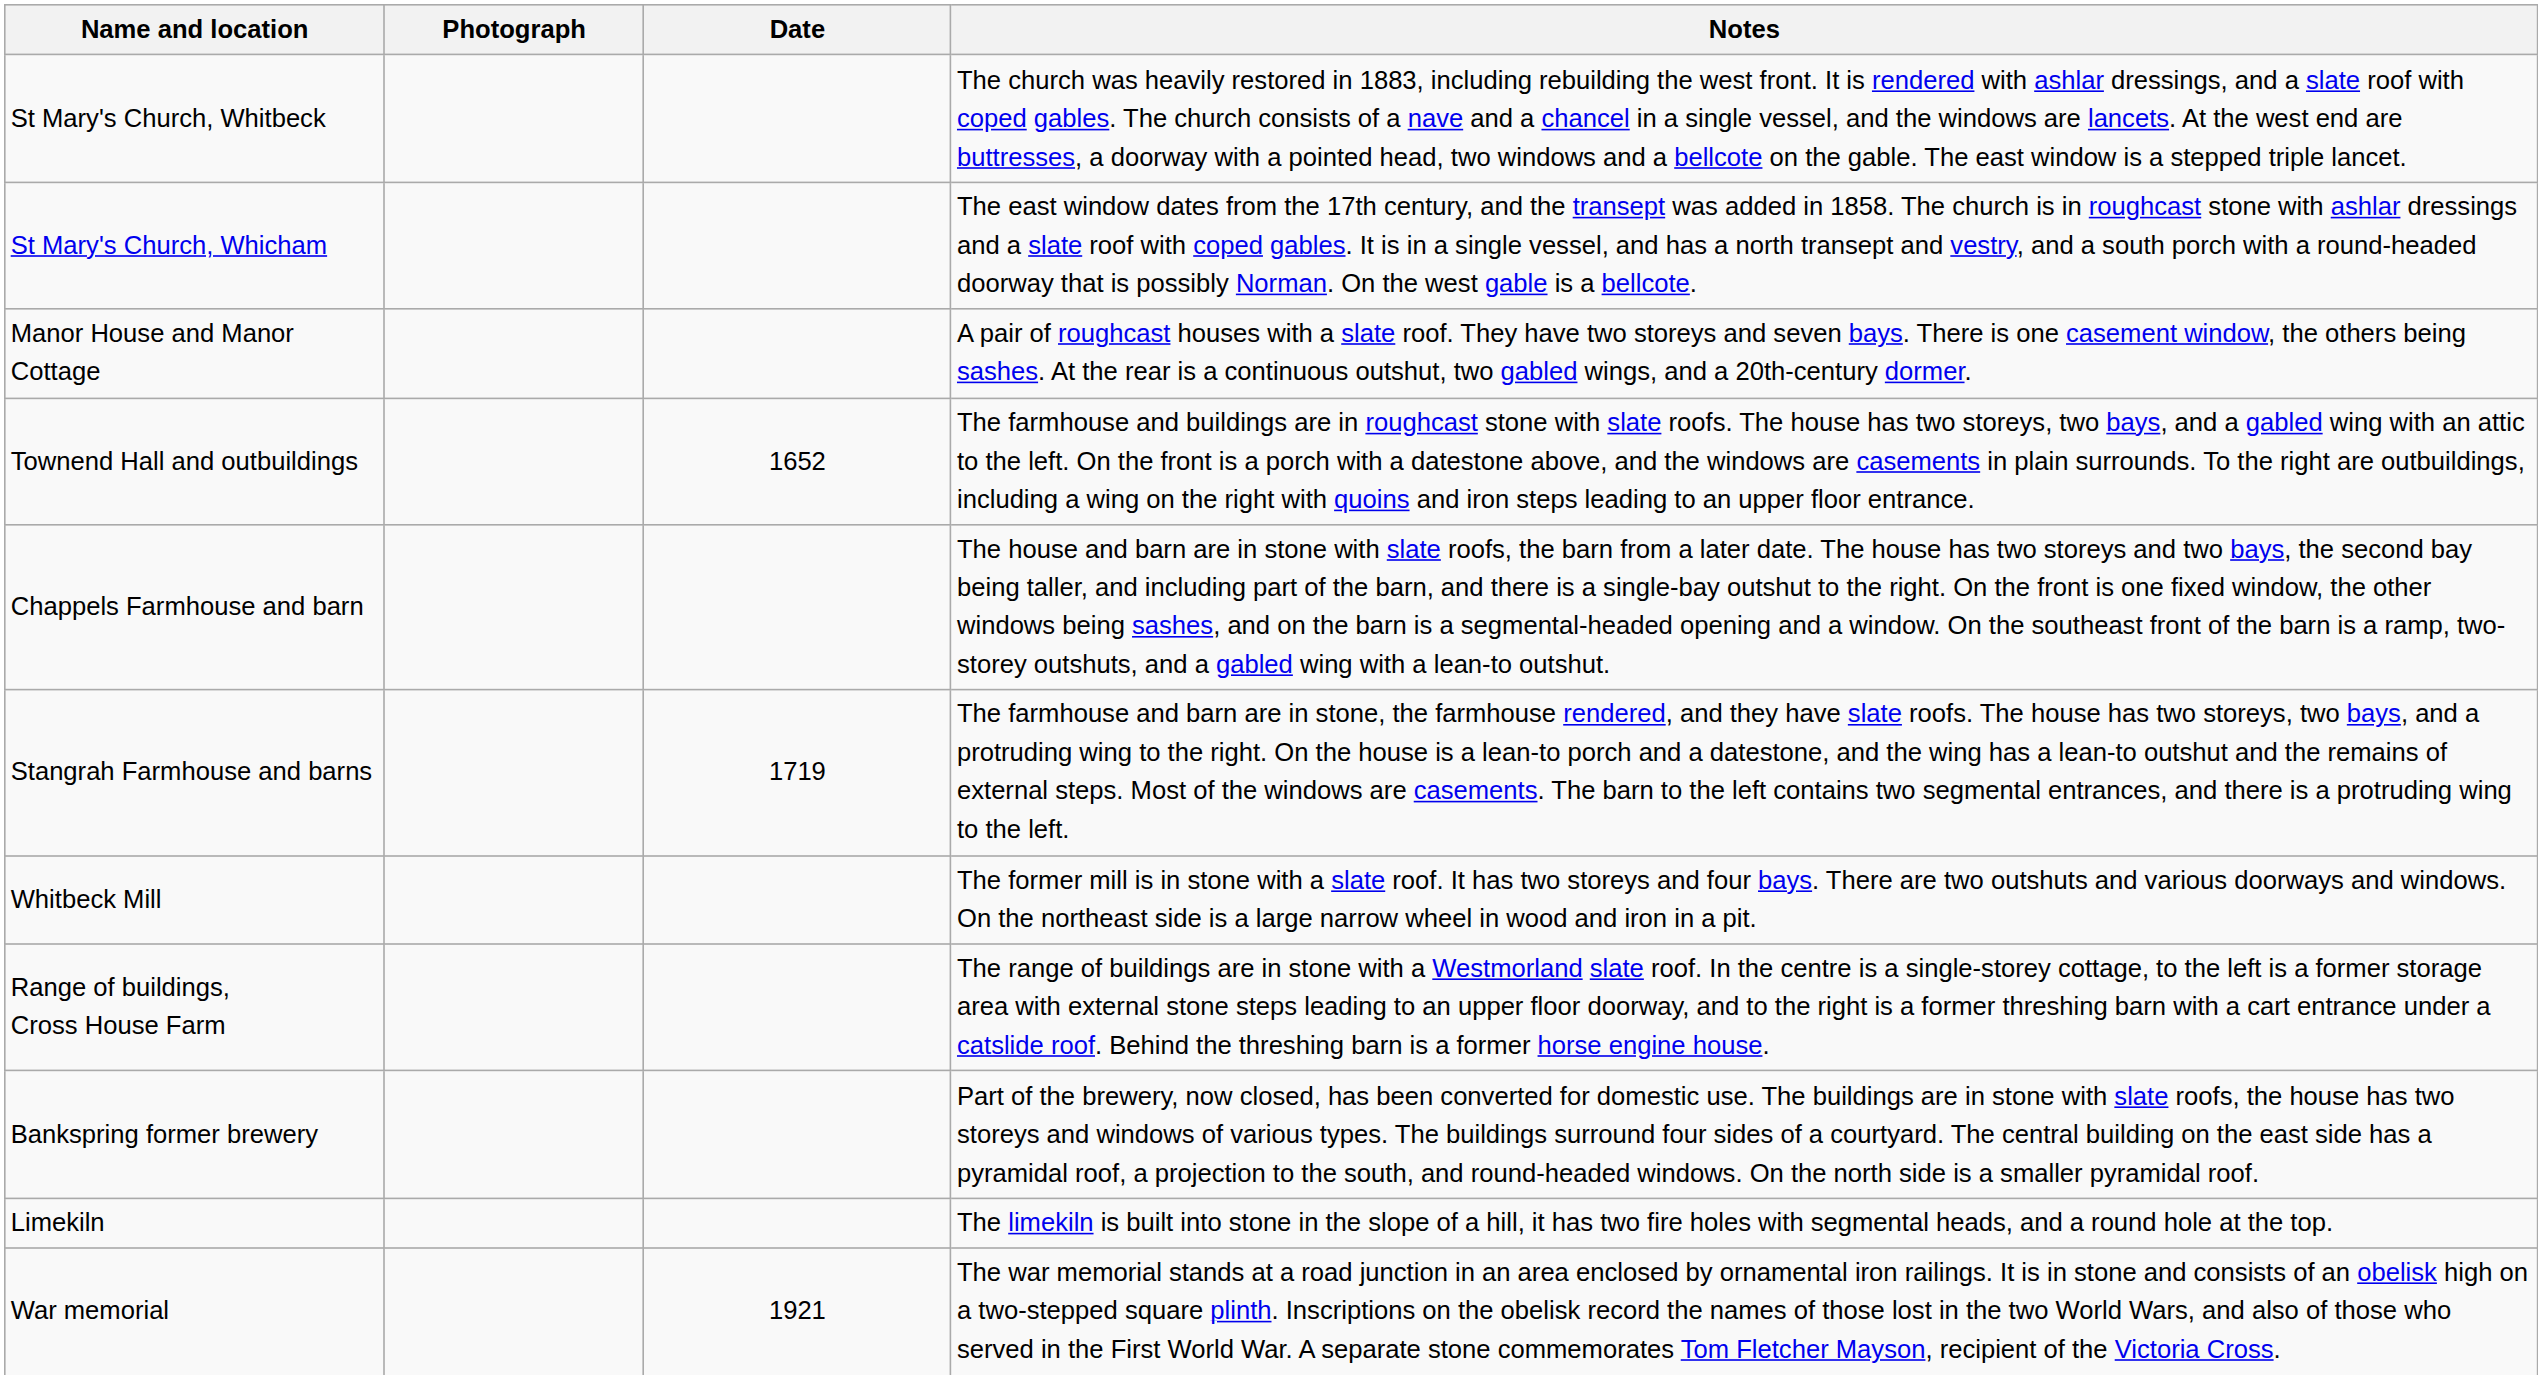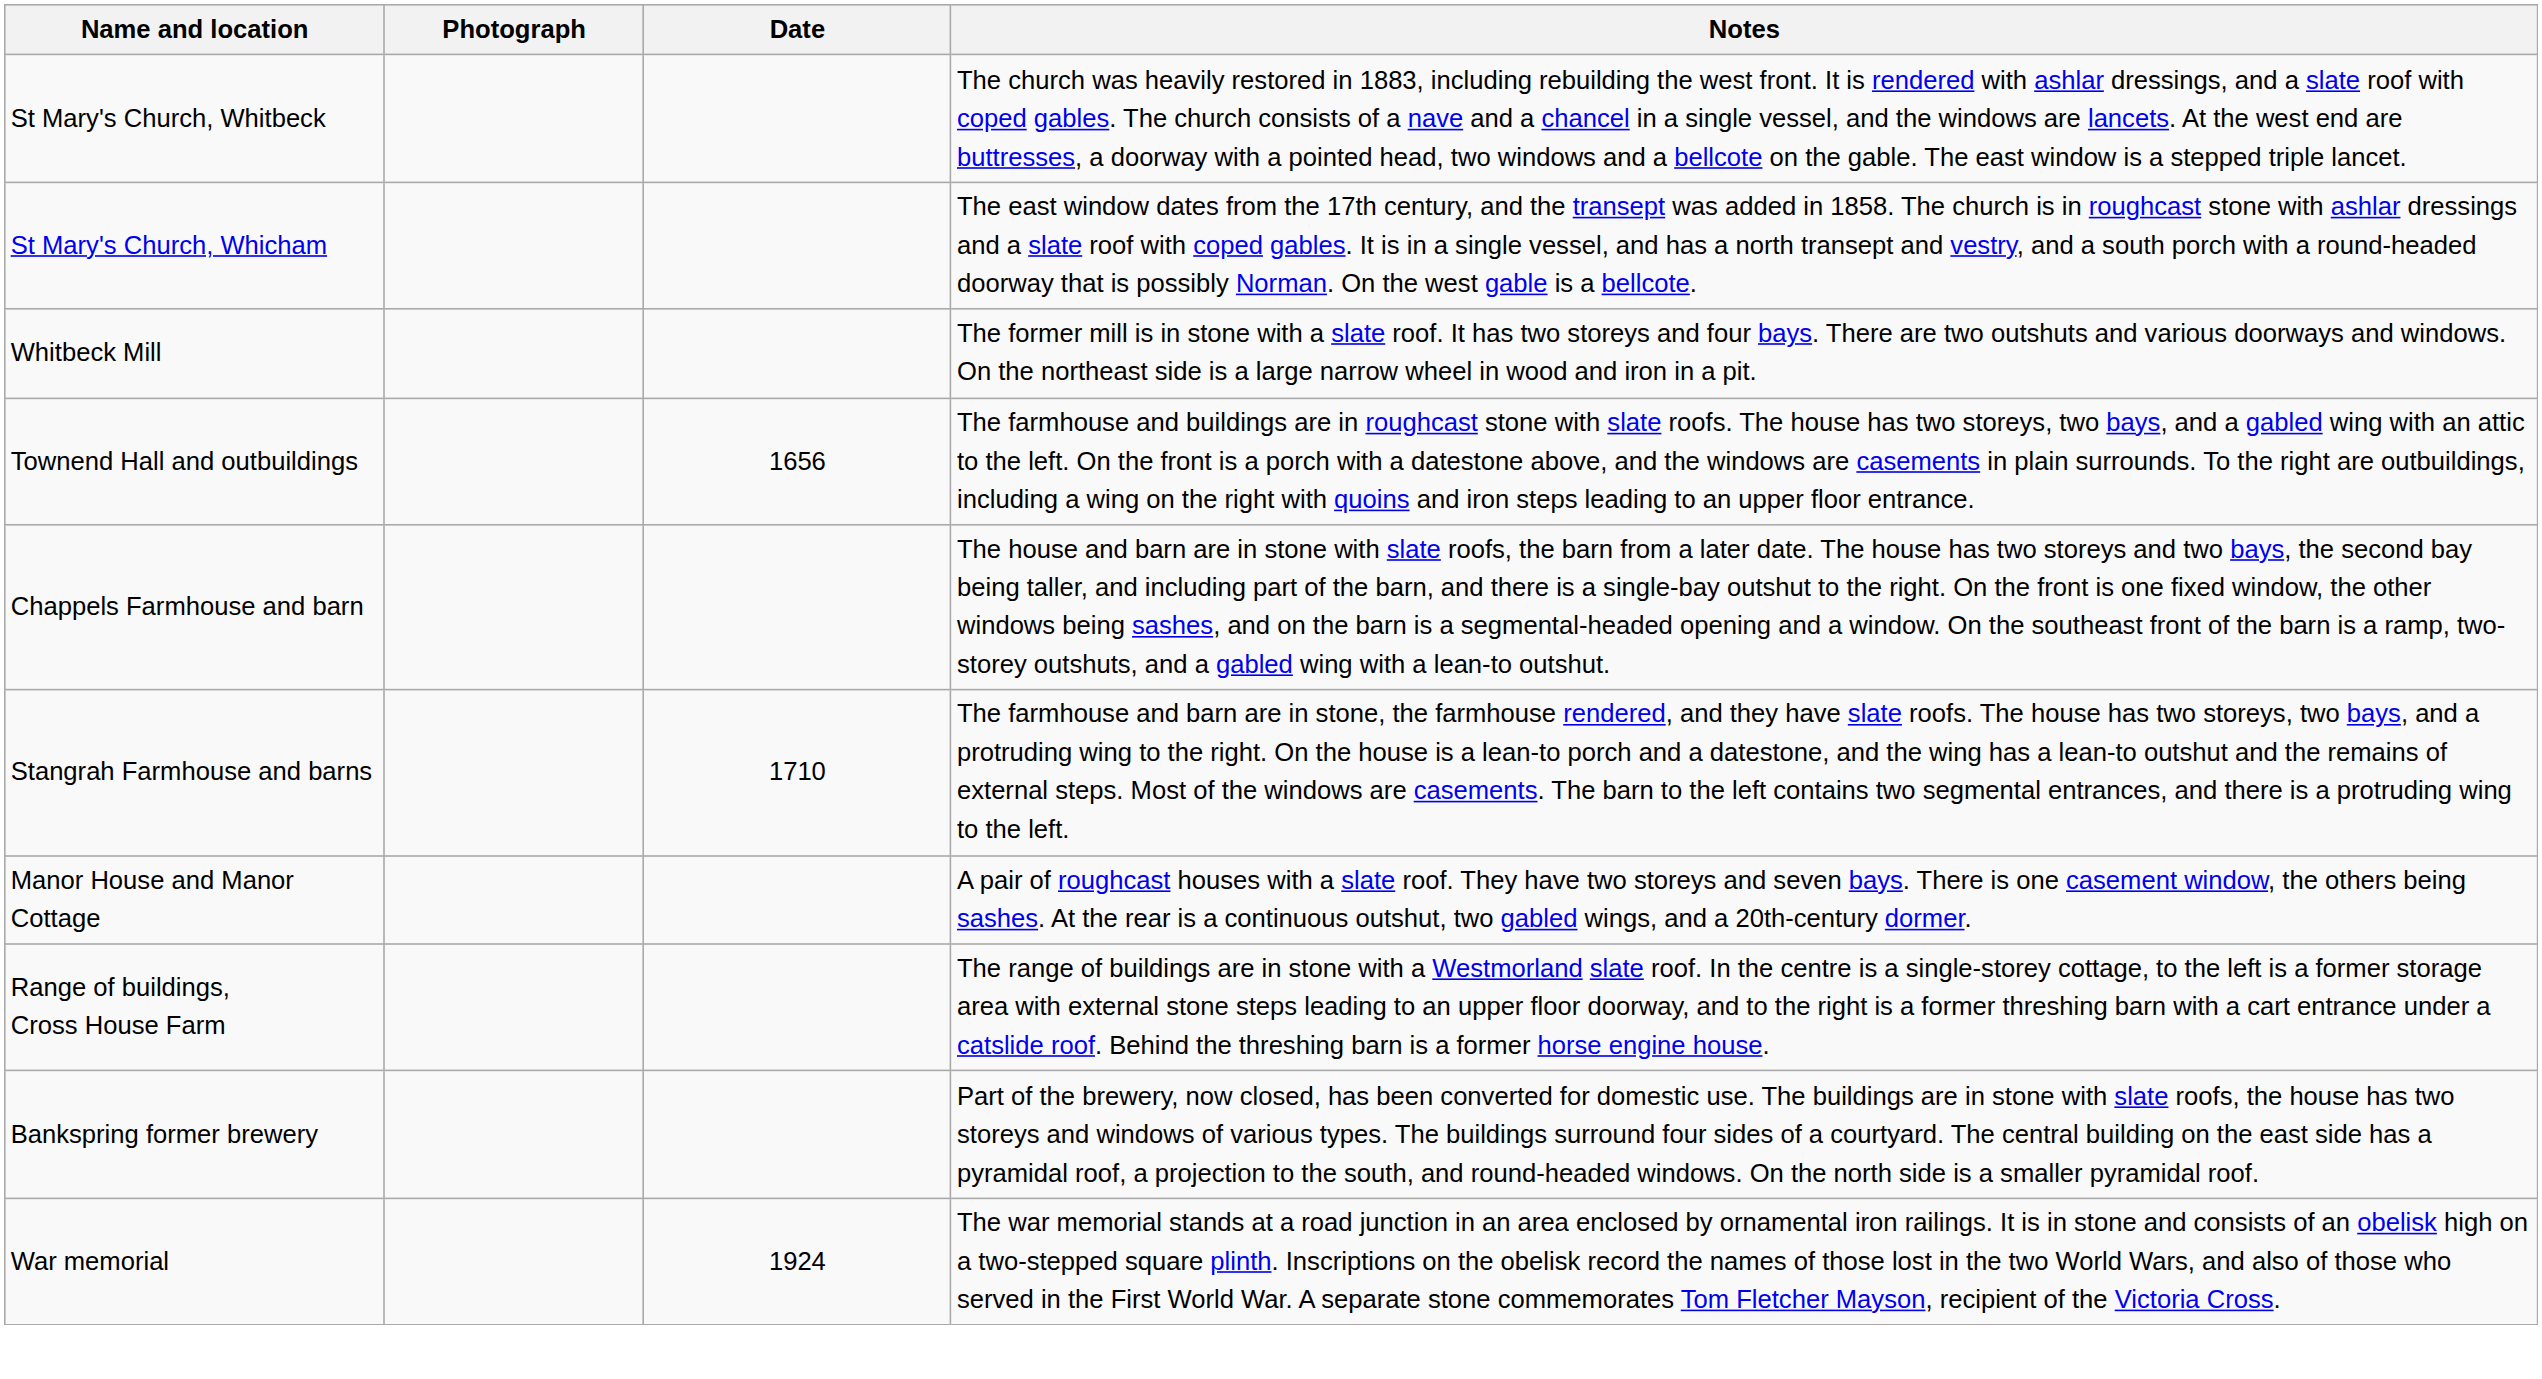rows swapped: Manor House and Manor Cottage <-> Whitbeck Mill
Townend Hall and outbuildings | Date: 1652 -> 1656
Stangrah Farmhouse and barns | Date: 1719 -> 1710
- row: Limekiln | The limekiln is built into stone in the slope of a hill, it has two fire holes with segmental heads, and a round hole at the top.
War memorial | Date: 1921 -> 1924
